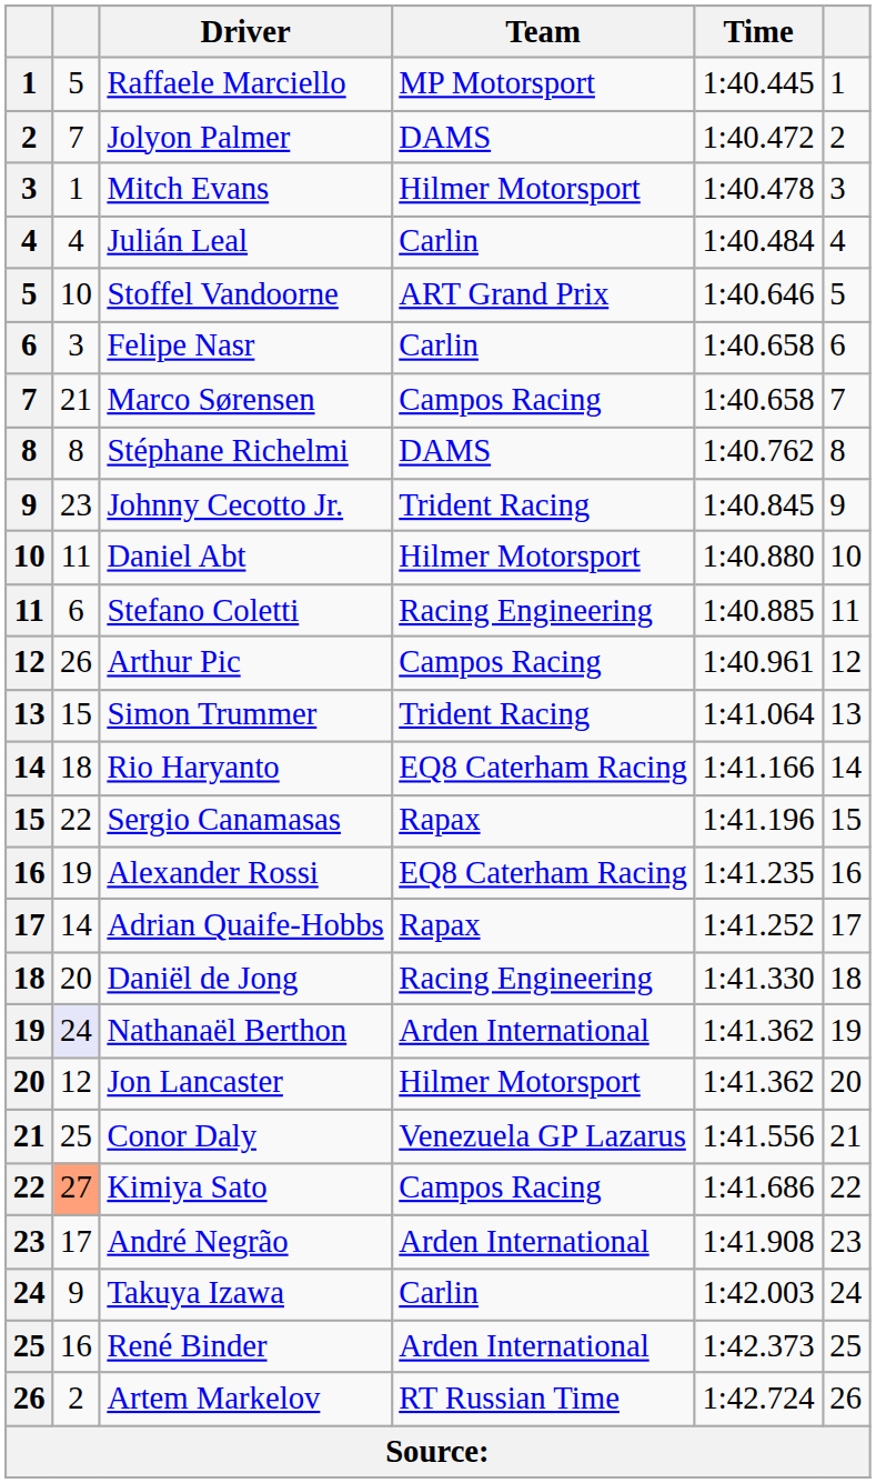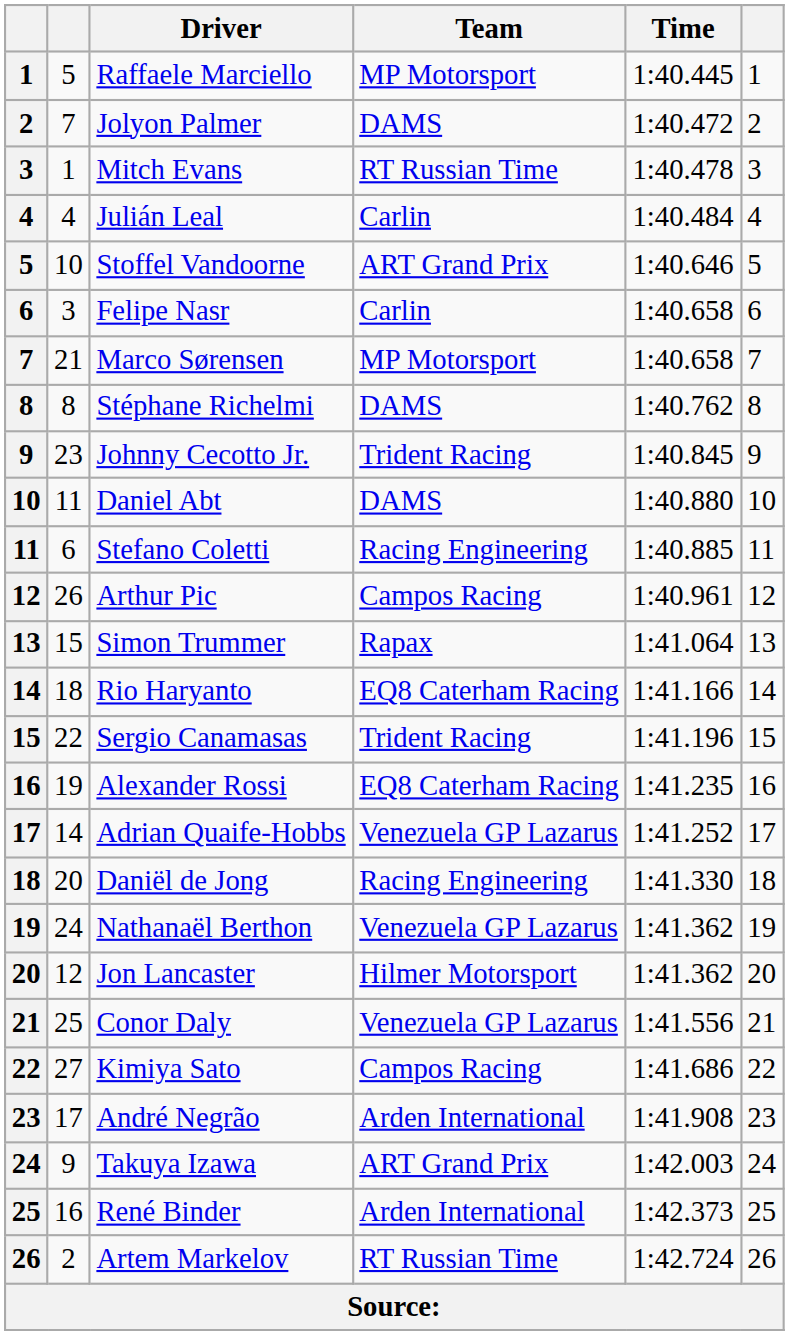Mitch Evans | Team: Hilmer Motorsport -> RT Russian Time
Marco Sørensen | Team: Campos Racing -> MP Motorsport
Daniel Abt | Team: Hilmer Motorsport -> DAMS
Simon Trummer | Team: Trident Racing -> Rapax
Sergio Canamasas | Team: Rapax -> Trident Racing
Adrian Quaife-Hobbs | Team: Rapax -> Venezuela GP Lazarus
Nathanaël Berthon | column 2: lavender background -> no background
Nathanaël Berthon | Team: Arden International -> Venezuela GP Lazarus
Kimiya Sato | column 2: lightsalmon background -> no background
Takuya Izawa | Team: Carlin -> ART Grand Prix
